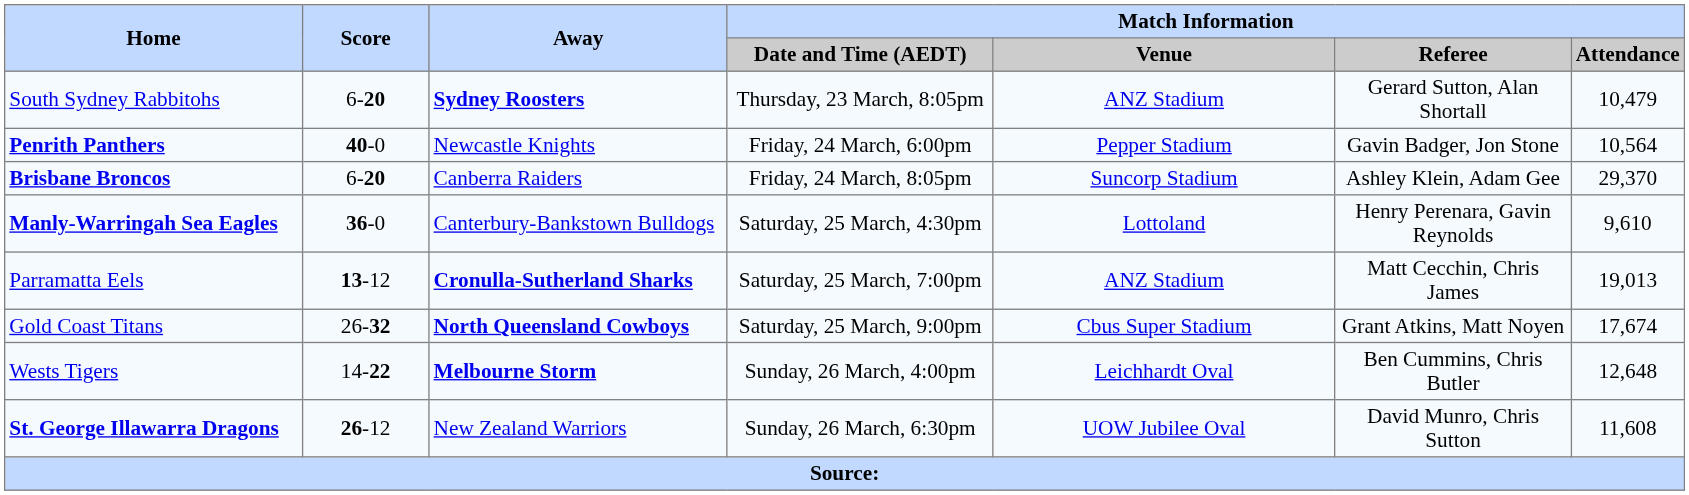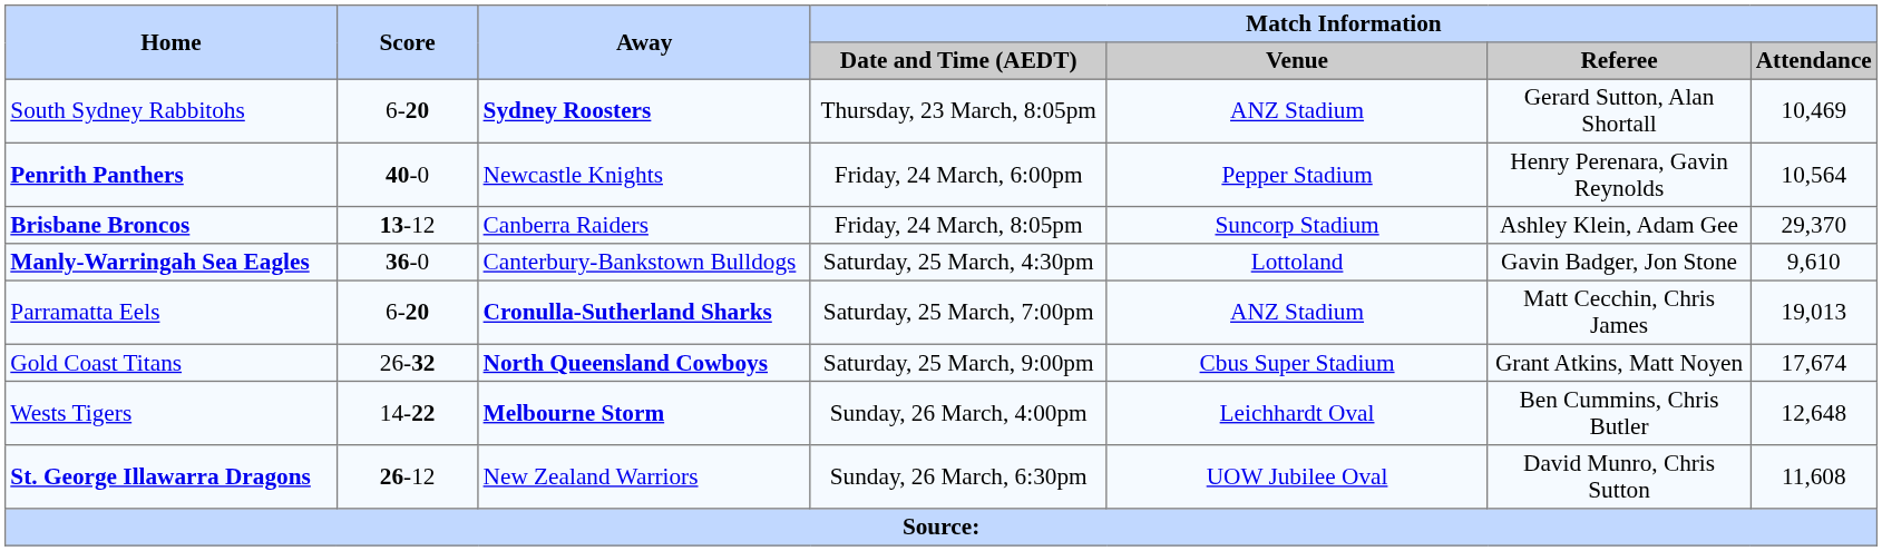South Sydney Rabbitohs | Match Information / Attendance: 10,479 -> 10,469
Penrith Panthers | Match Information / Referee: Gavin Badger, Jon Stone -> Henry Perenara, Gavin Reynolds
Brisbane Broncos | Score: 6-20 -> 13-12
Manly-Warringah Sea Eagles | Match Information / Referee: Henry Perenara, Gavin Reynolds -> Gavin Badger, Jon Stone
Parramatta Eels | Score: 13-12 -> 6-20
